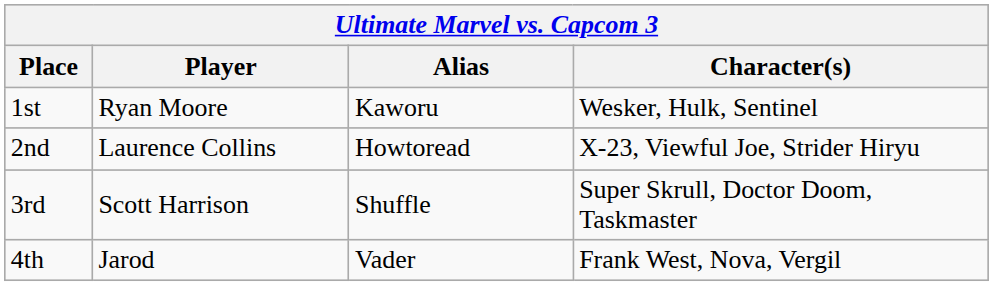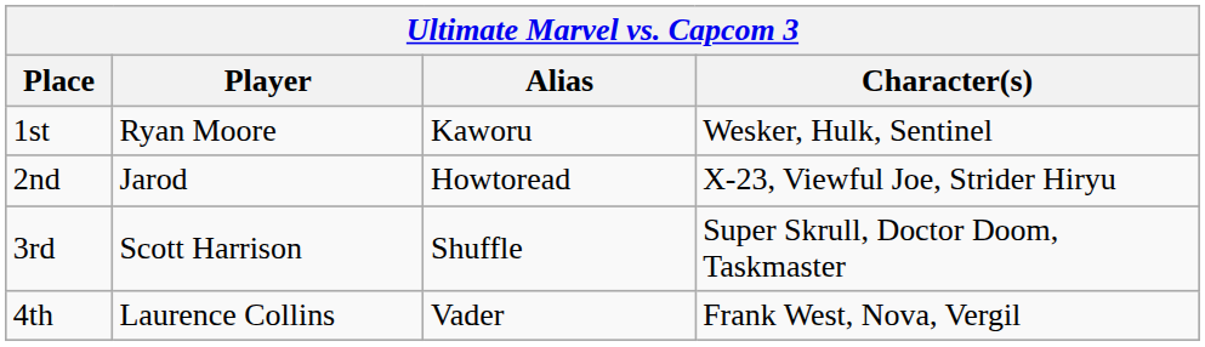2nd | Player: Laurence Collins -> Jarod
4th | Player: Jarod -> Laurence Collins
